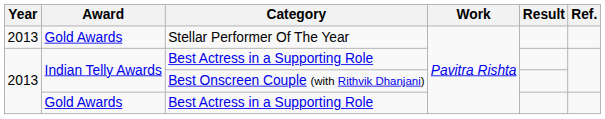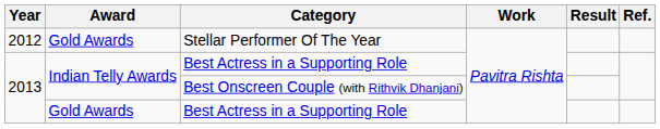Stellar Performer Of The Year | Year: 2013 -> 2012
